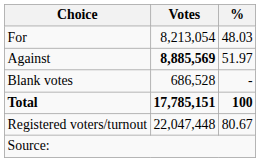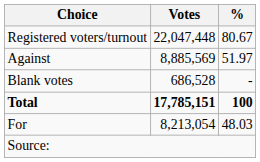rows swapped: For <-> Registered voters/turnout
Against | Votes: bold -> normal
